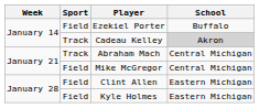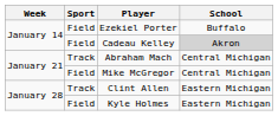Cadeau Kelley | Sport: Track -> Field
Clint Allen | Sport: Field -> Track
